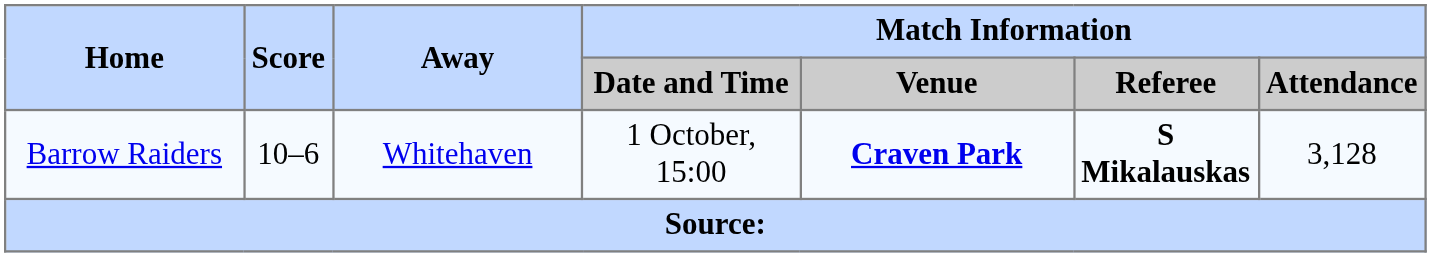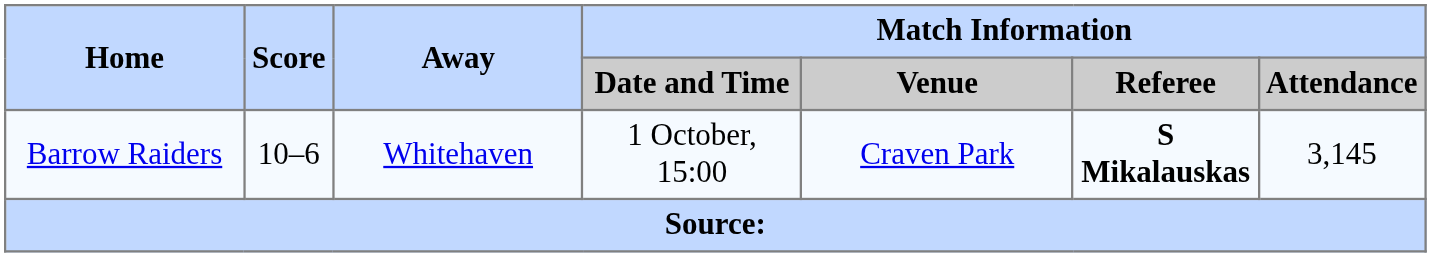Barrow Raiders | Match Information / Venue: bold -> normal
Barrow Raiders | Match Information / Attendance: 3,128 -> 3,145
